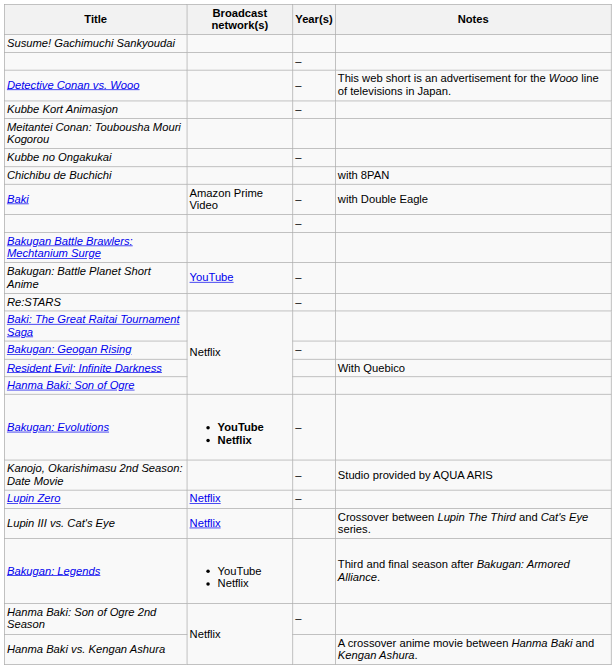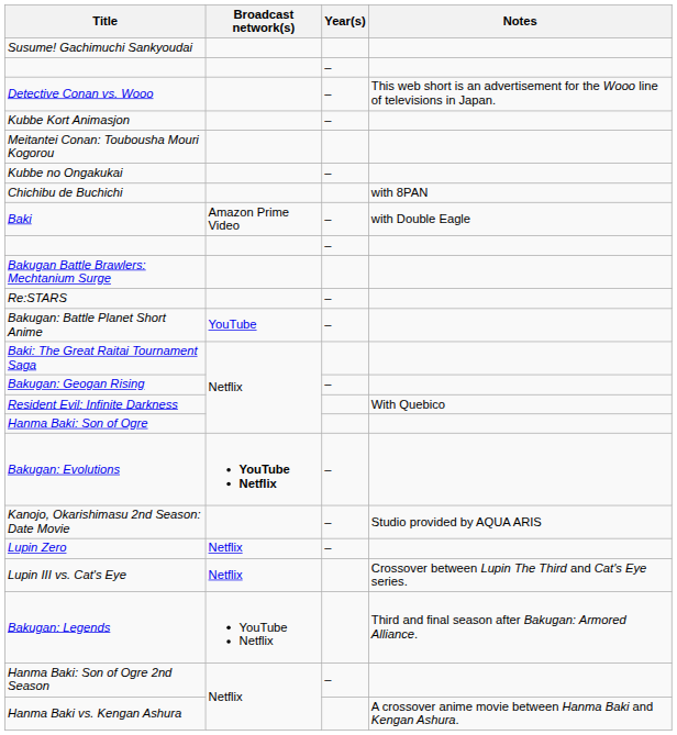rows swapped: Bakugan: Battle Planet Short Anime <-> Re:STARS
